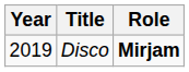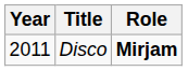Disco | Year: 2019 -> 2011
